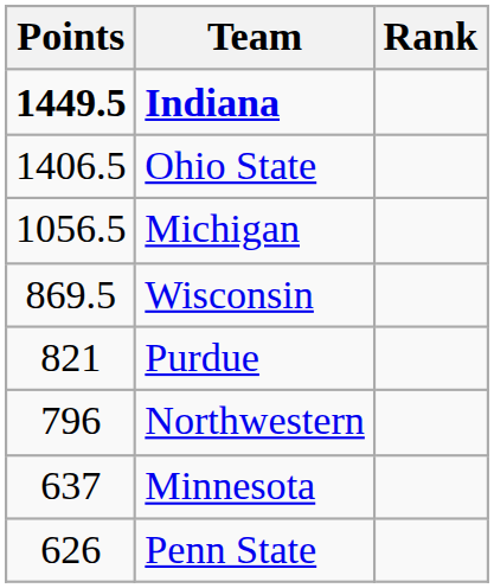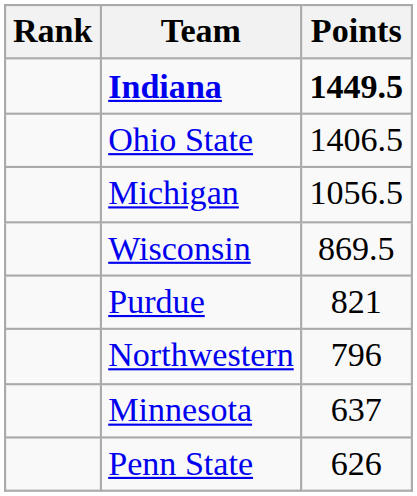columns swapped: Rank <-> Points
